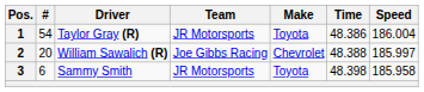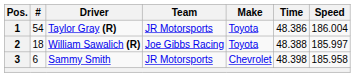2 | #: 20 -> 18
2 | Make: Chevrolet -> Toyota
3 | Make: Toyota -> Chevrolet
